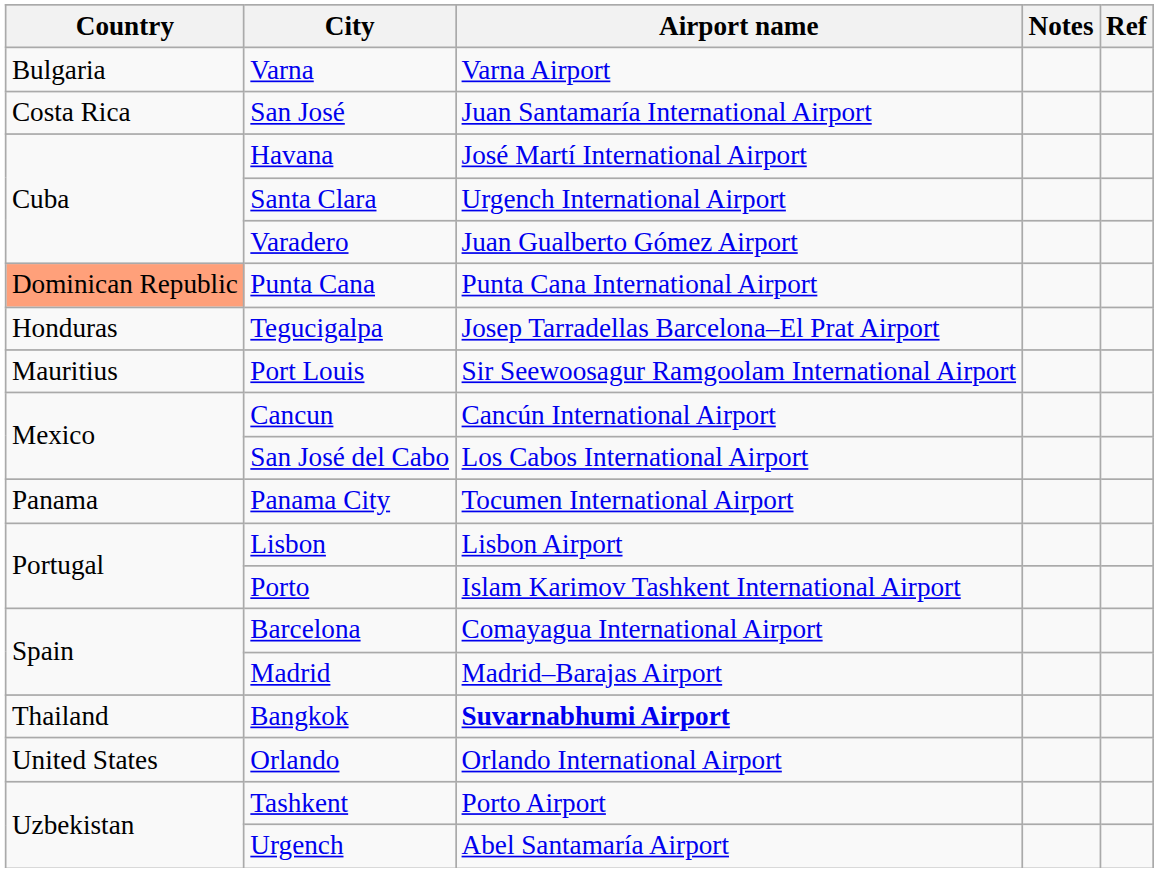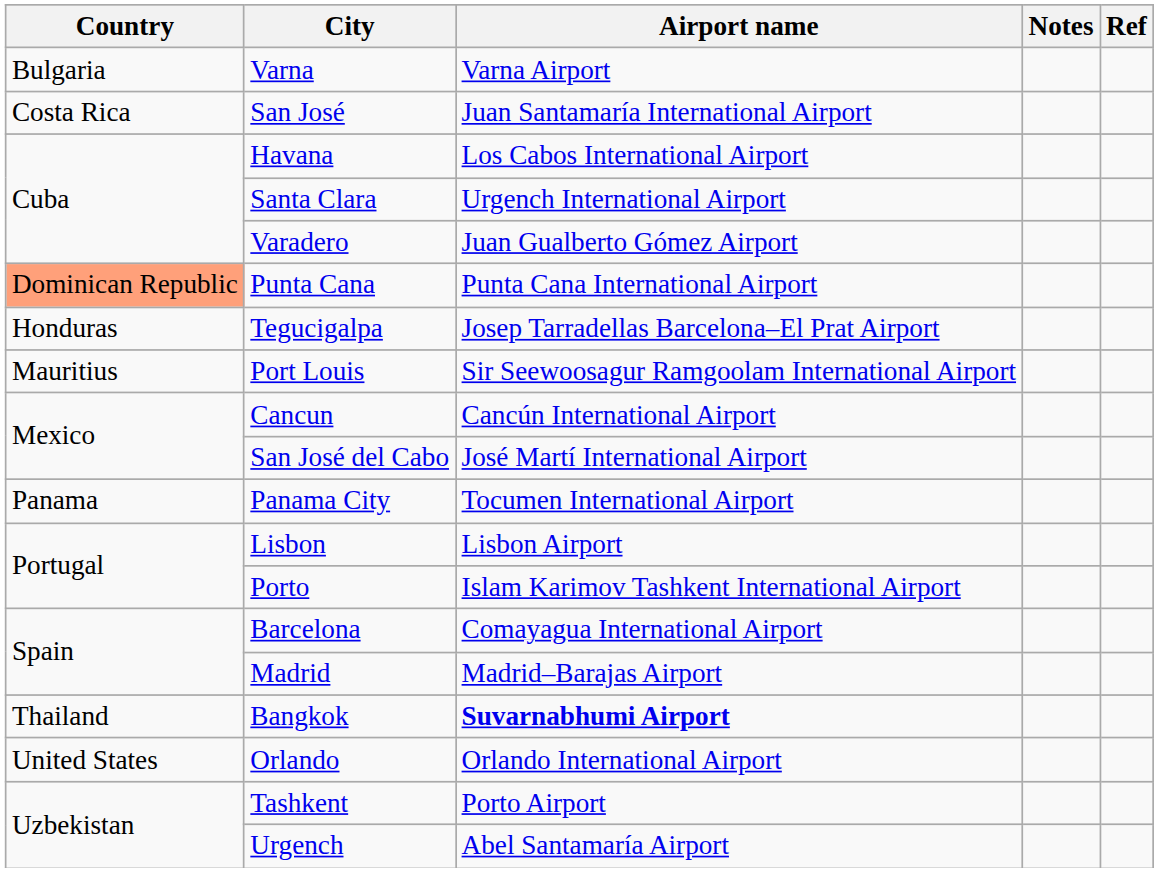Havana | Airport name: José Martí International Airport -> Los Cabos International Airport
San José del Cabo | Airport name: Los Cabos International Airport -> José Martí International Airport
